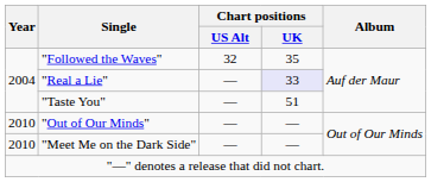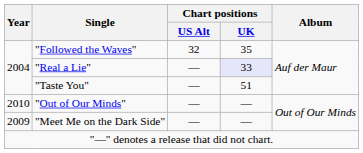"Meet Me on the Dark Side" | Year: 2010 -> 2009
